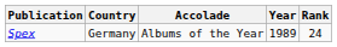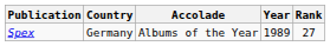Spex | Rank: 24 -> 27
